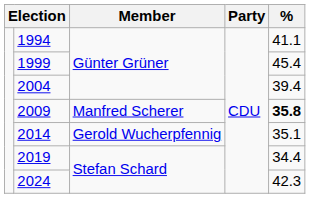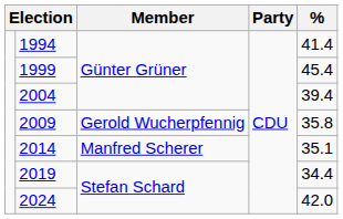1994 | %: 41.1 -> 41.4
2009 | Member: Manfred Scherer -> Gerold Wucherpfennig
2009 | %: bold -> normal
2014 | Member: Gerold Wucherpfennig -> Manfred Scherer
2024 | %: 42.3 -> 42.0
